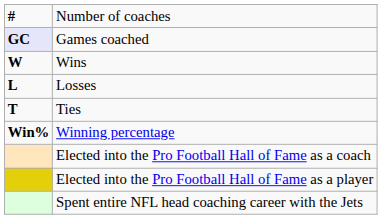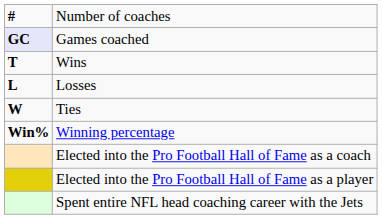Wins | column 1: W -> T
Ties | column 1: T -> W
